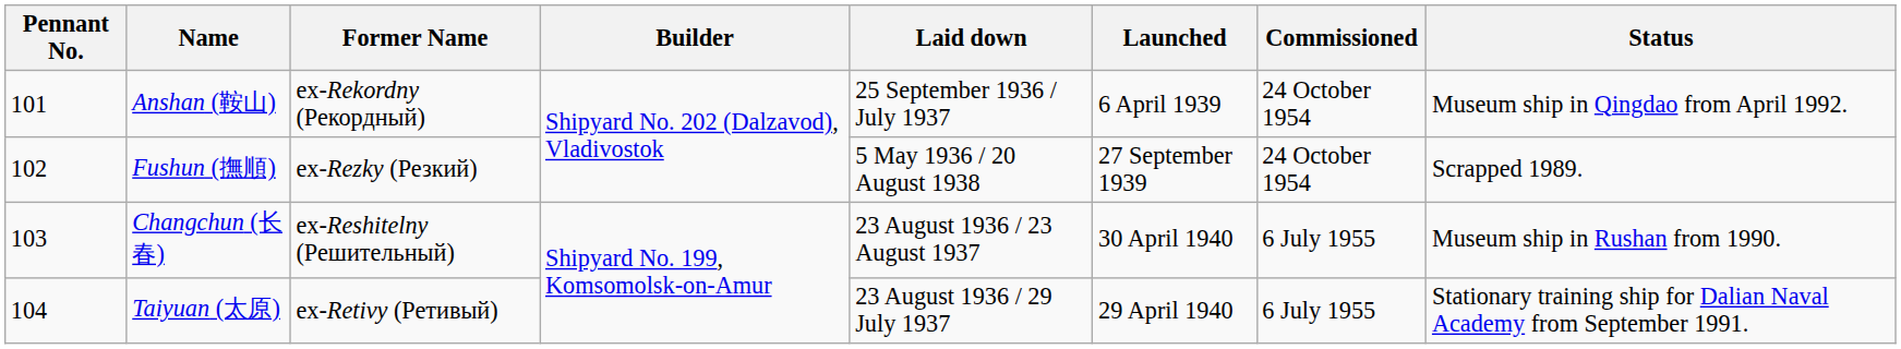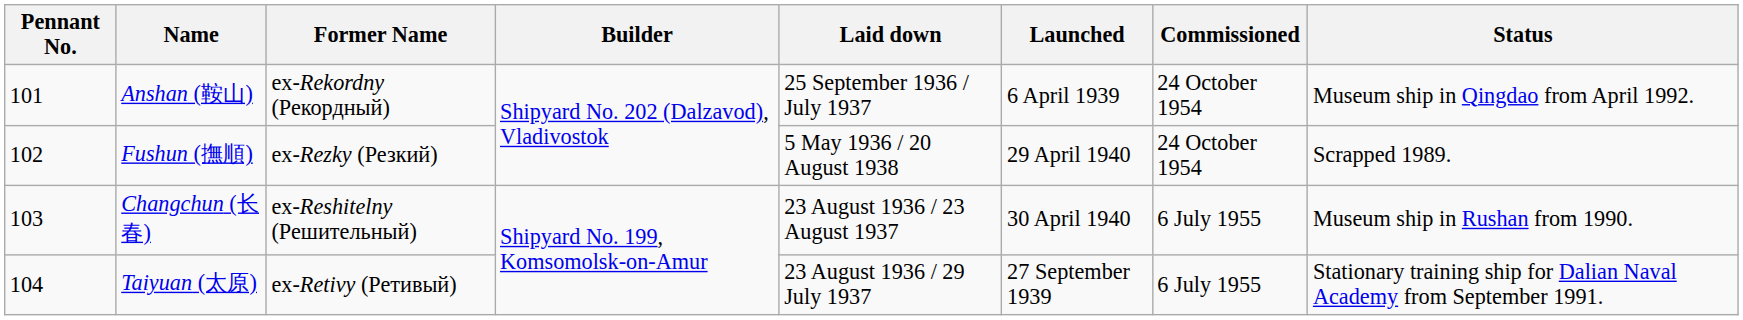Fushun (撫順) | Launched: 27 September 1939 -> 29 April 1940
Taiyuan (太原) | Launched: 29 April 1940 -> 27 September 1939
